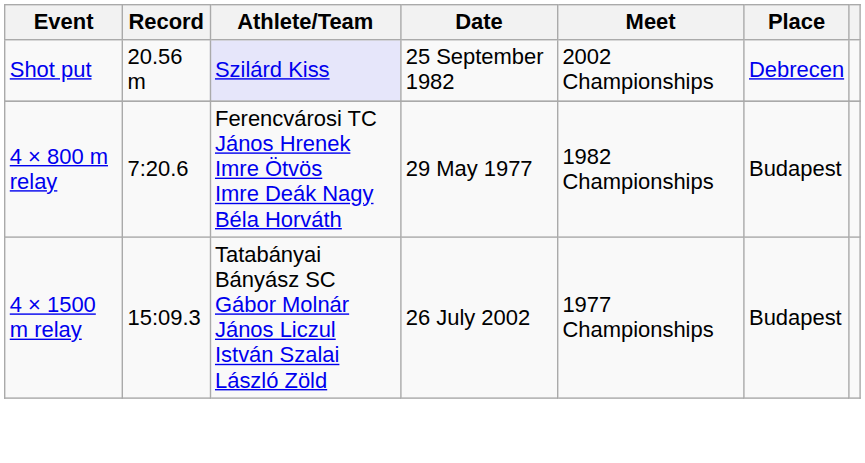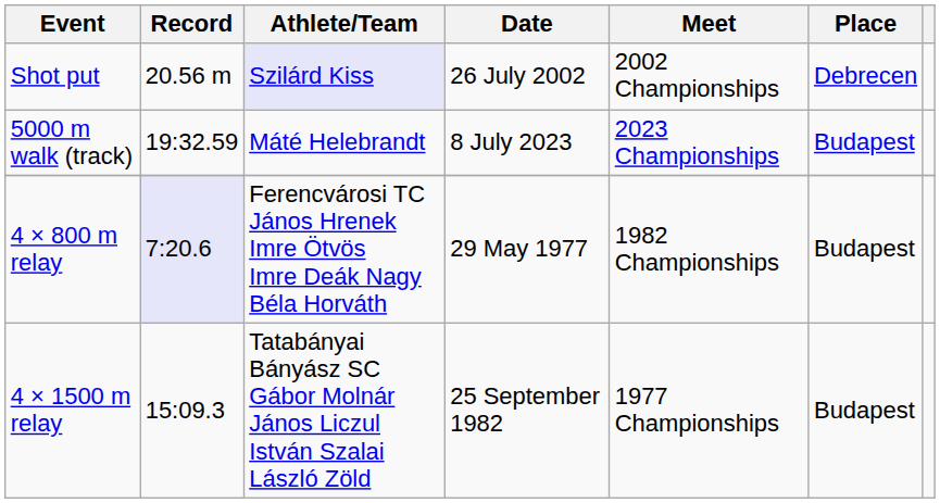Shot put | Date: 25 September 1982 -> 26 July 2002
+ row: 5000 m walk (track) | 19:32.59 | Máté Helebrandt | 8 July 2023 | 2023 Championships | Budapest
4 × 800 m relay | Record: no background -> lavender background
4 × 1500 m relay | Date: 26 July 2002 -> 25 September 1982
